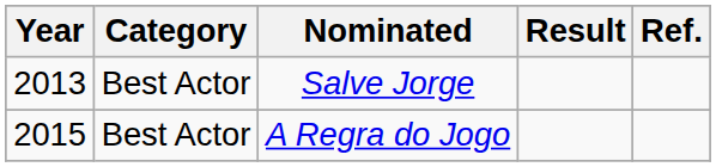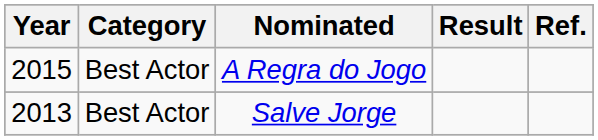rows swapped: Salve Jorge <-> A Regra do Jogo
